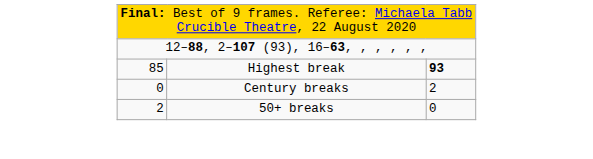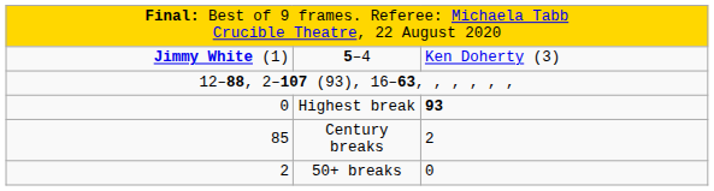+ row: Jimmy White (1) | 5–4 | Ken Doherty (3)
Highest break | column 1: 85 -> 0
Century breaks | column 1: 0 -> 85
